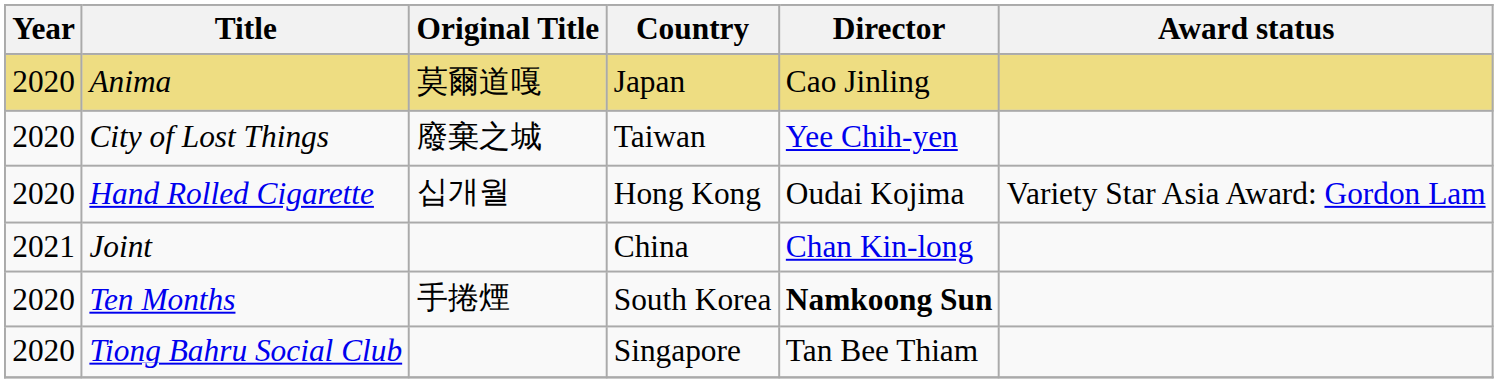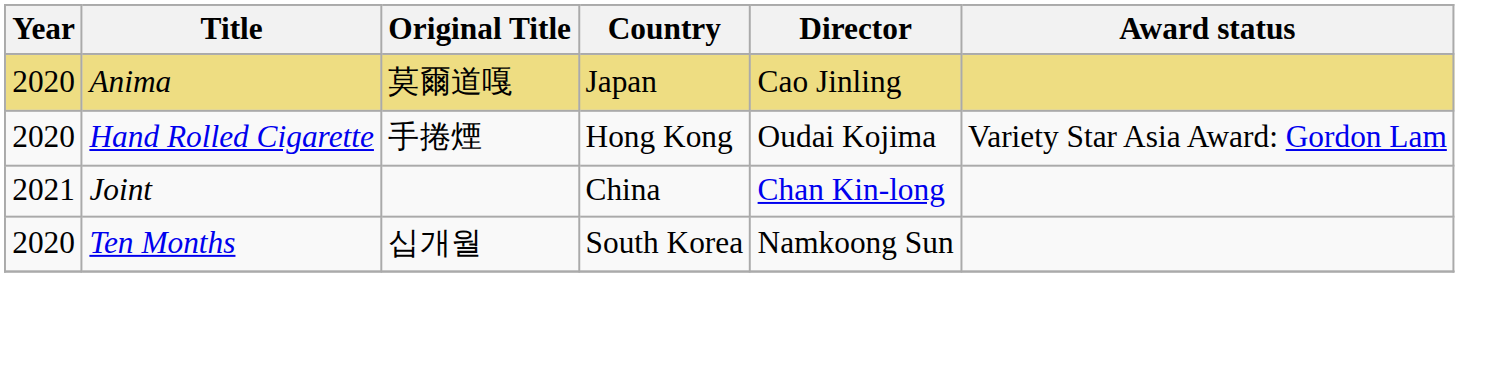- row: 2020 | City of Lost Things | 廢棄之城 | Taiwan | Yee Chih-yen
Hand Rolled Cigarette | Original Title: 십개월 -> 手捲煙
Ten Months | Original Title: 手捲煙 -> 십개월
Ten Months | Director: bold -> normal
- row: 2020 | Tiong Bahru Social Club | Singapore | Tan Bee Thiam
